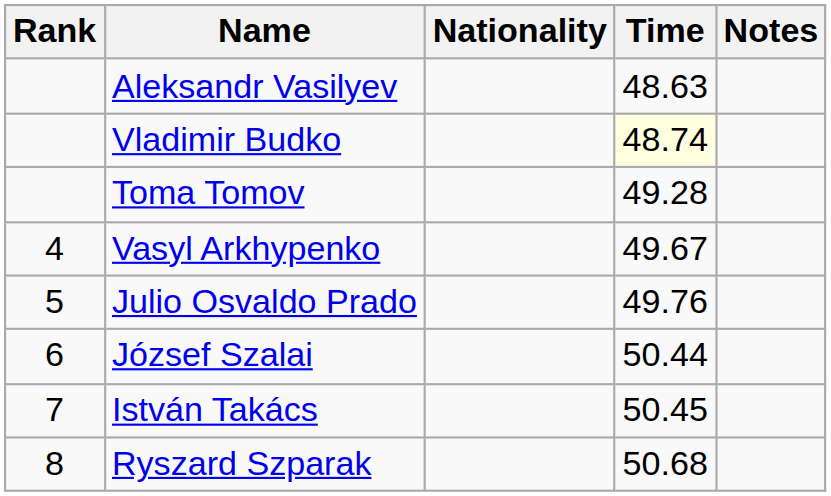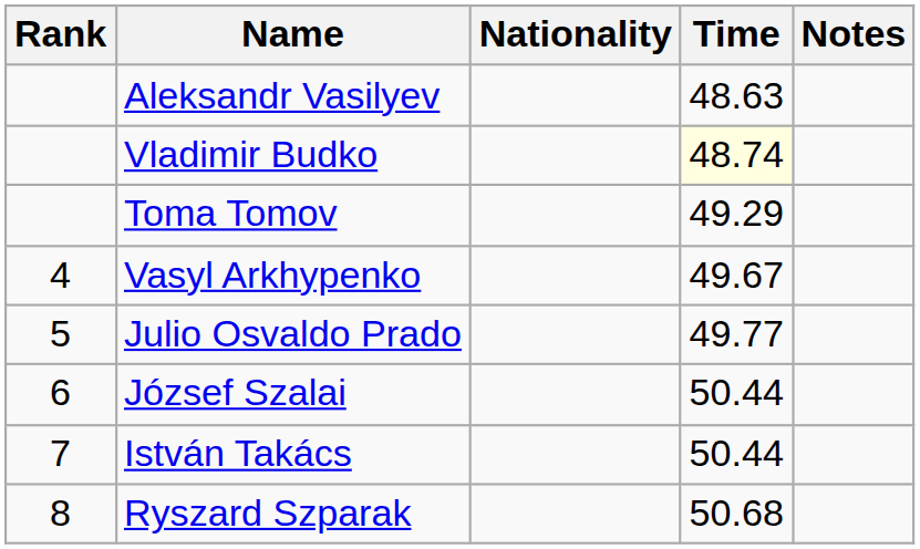Toma Tomov | Time: 49.28 -> 49.29
Julio Osvaldo Prado | Time: 49.76 -> 49.77
István Takács | Time: 50.45 -> 50.44
